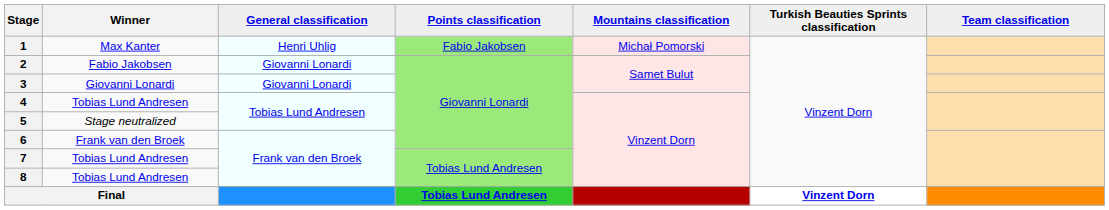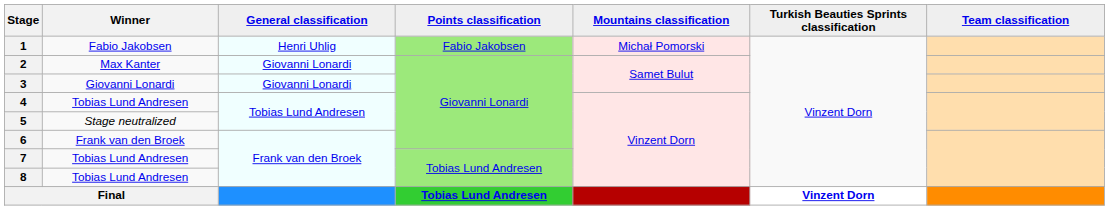1 | Winner: Max Kanter -> Fabio Jakobsen
2 | Winner: Fabio Jakobsen -> Max Kanter
